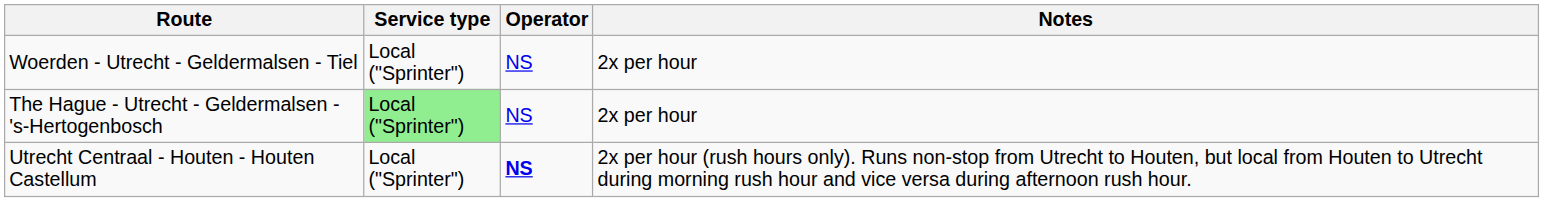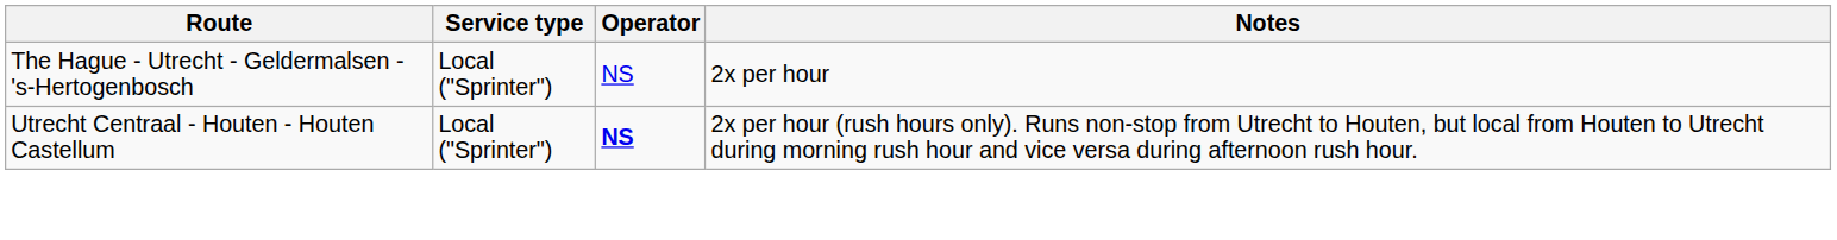- row: Woerden - Utrecht - Geldermalsen - Tiel | Local ("Sprinter") | NS | 2x per hour
The Hague - Utrecht - Geldermalsen - 's-Hertogenbosch | Service type: lightgreen background -> no background
